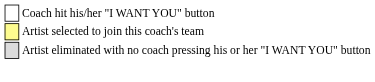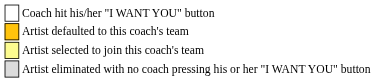+ row: Artist defaulted to this coach's team
